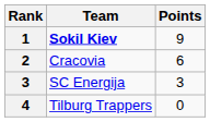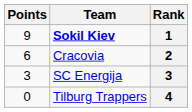columns swapped: Rank <-> Points
